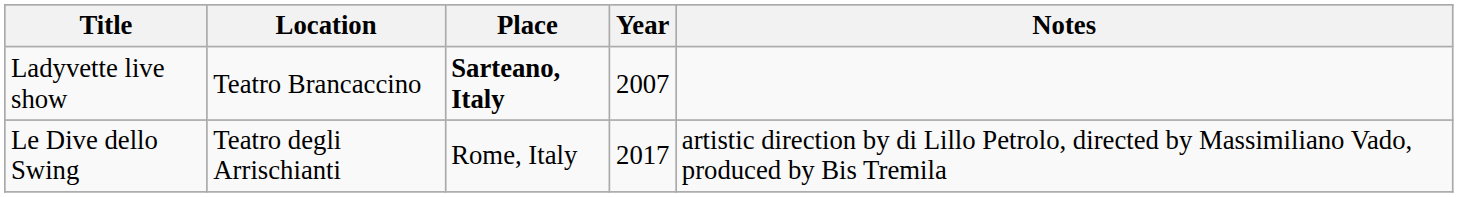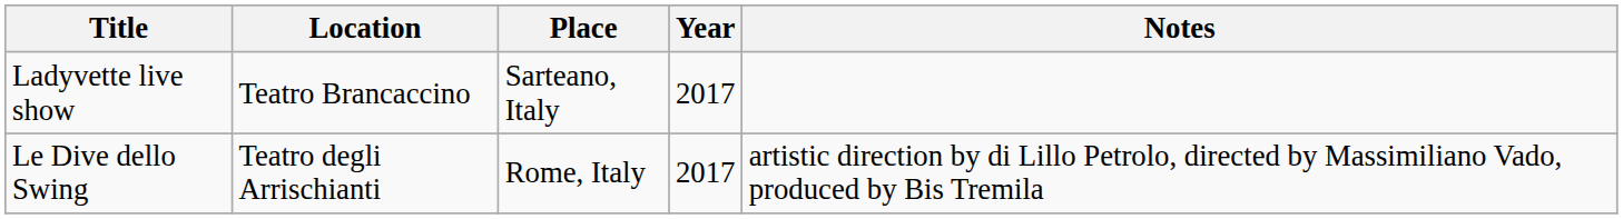Ladyvette live show | Place: bold -> normal
Ladyvette live show | Year: 2007 -> 2017
